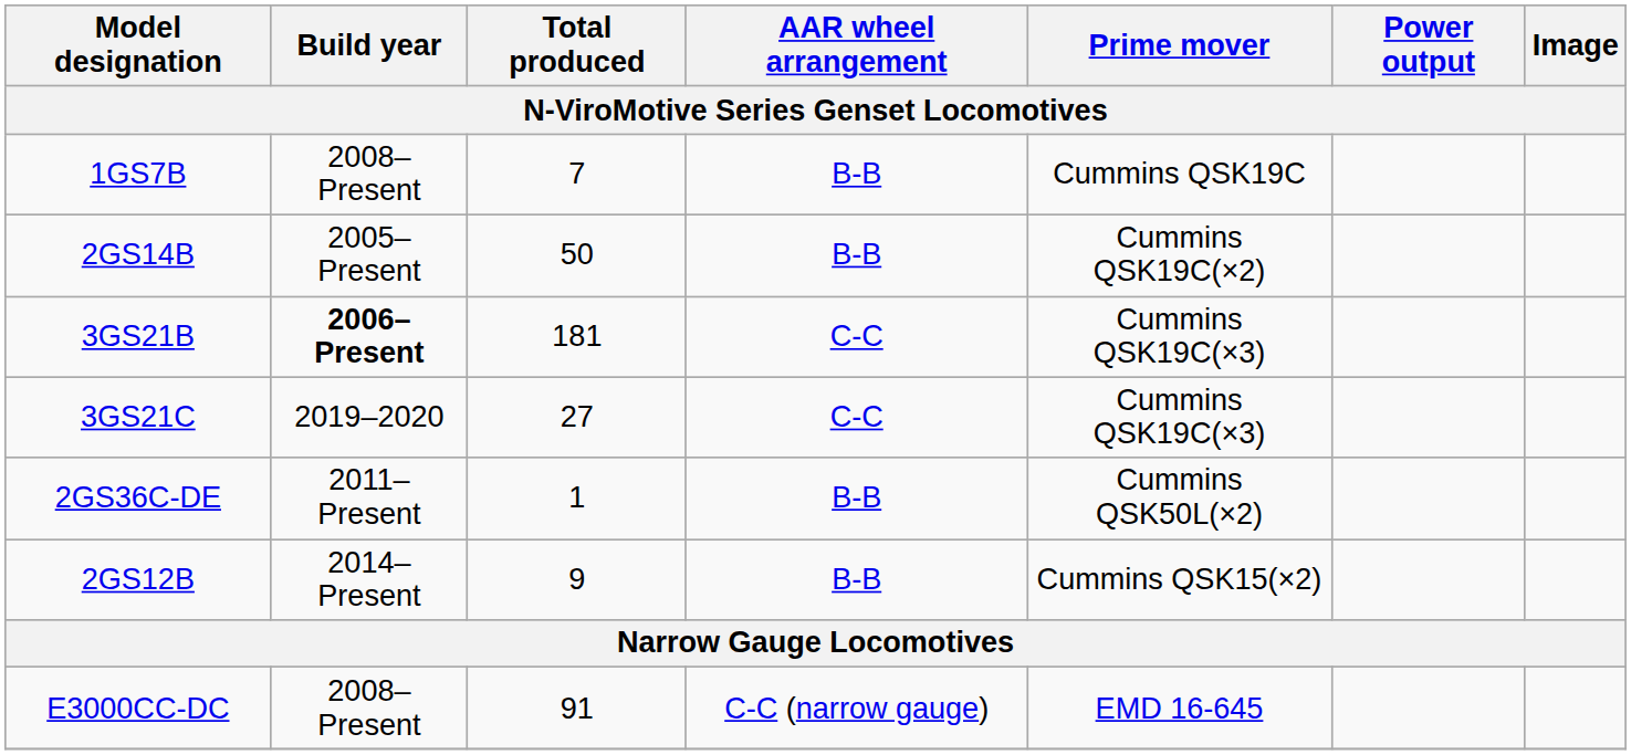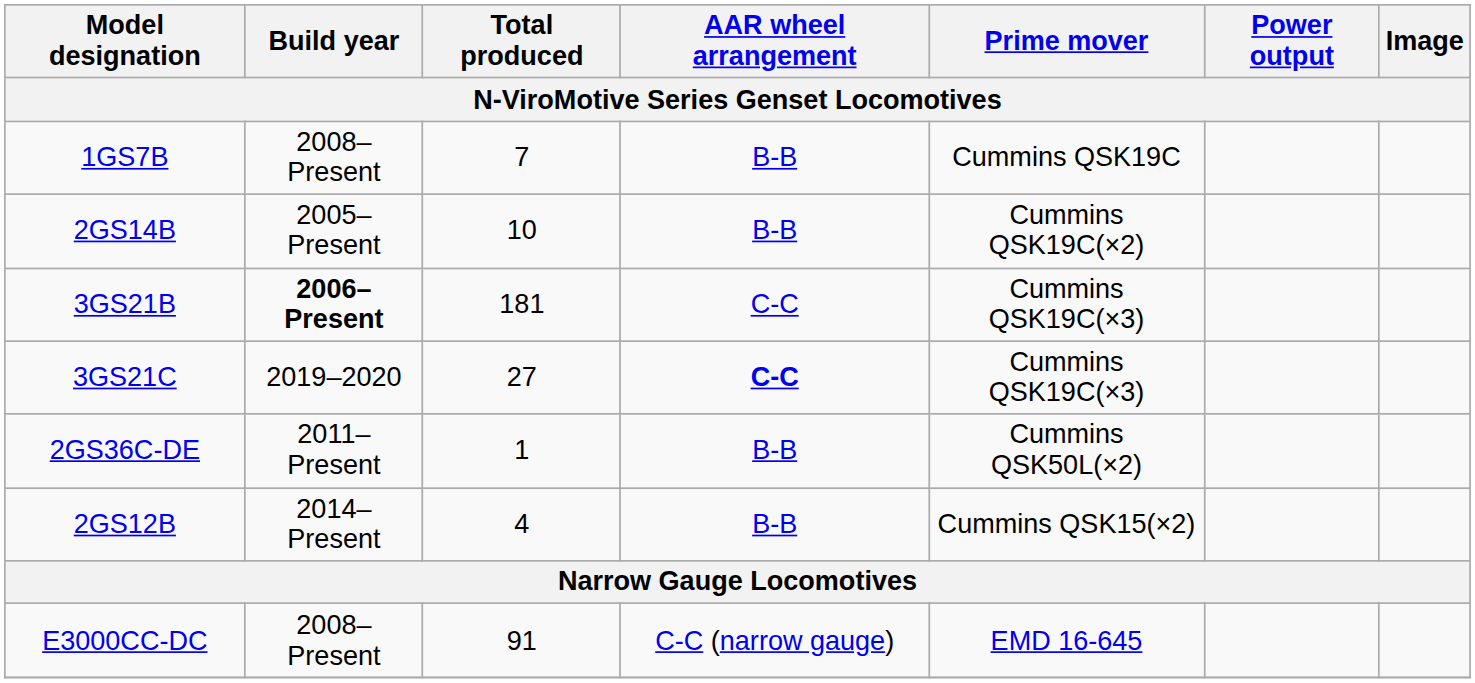2GS14B | Total produced: 50 -> 10
3GS21C | AAR wheel arrangement: normal -> bold
2GS12B | Total produced: 9 -> 4
